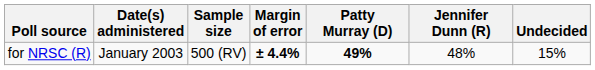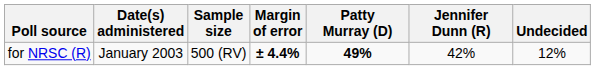for NRSC (R) | Jennifer Dunn (R): 48% -> 42%
for NRSC (R) | Undecided: 15% -> 12%
